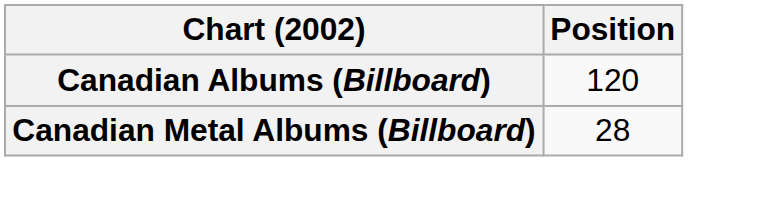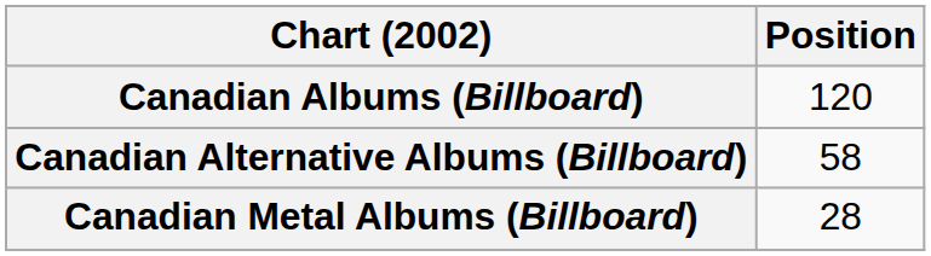+ row: Canadian Alternative Albums (Billboard) | 58
